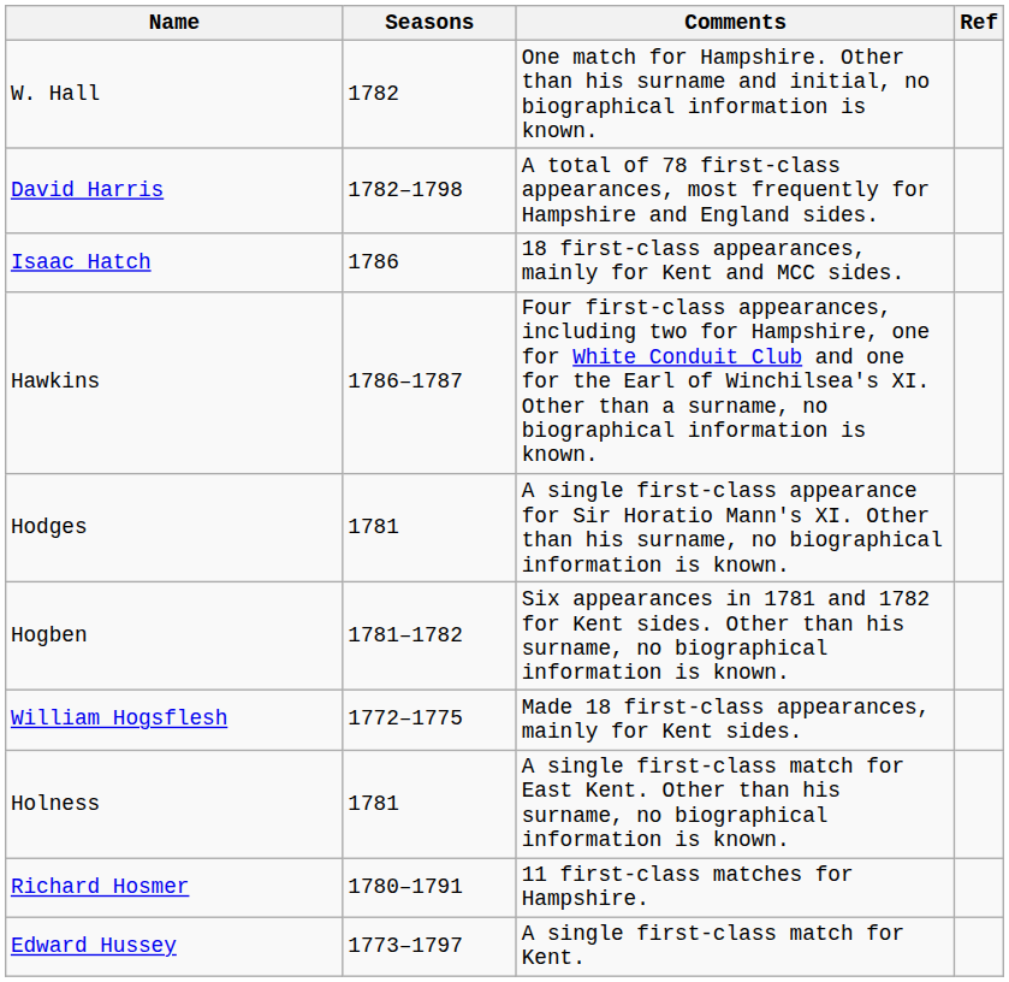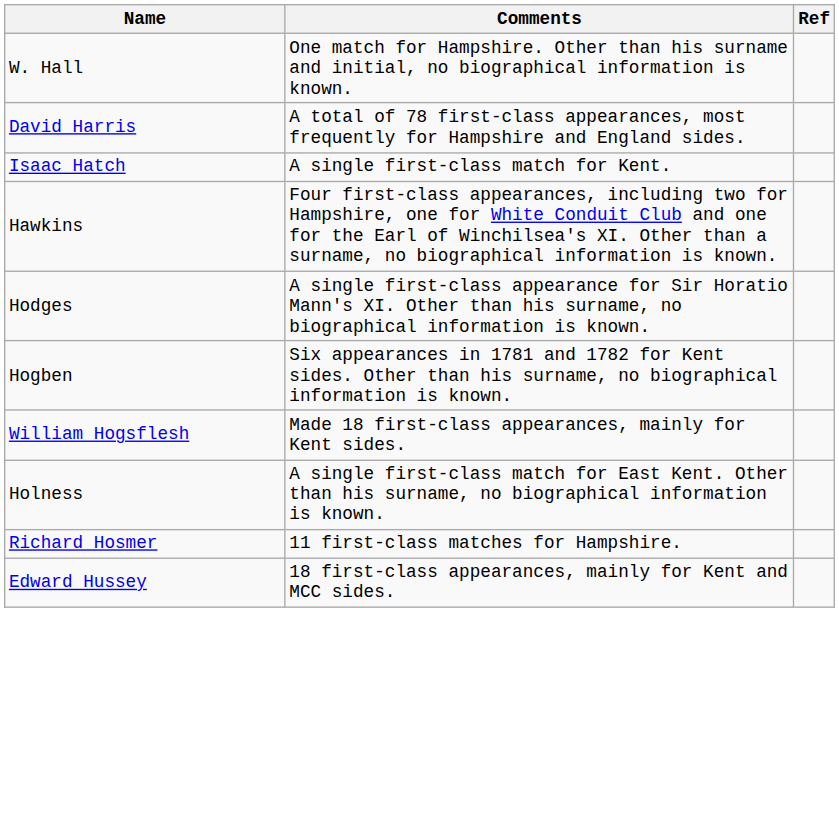- column: Seasons | 1782 | 1782–1798 | 1786 | 1786–1787 | 1781 | 1781–1782 | 1772–1775 | 1781 | 1780–1791 | 1773–1797
Isaac Hatch | Comments: 18 first-class appearances, mainly for Kent and MCC sides. -> A single first-class match for Kent.
Edward Hussey | Comments: A single first-class match for Kent. -> 18 first-class appearances, mainly for Kent and MCC sides.
